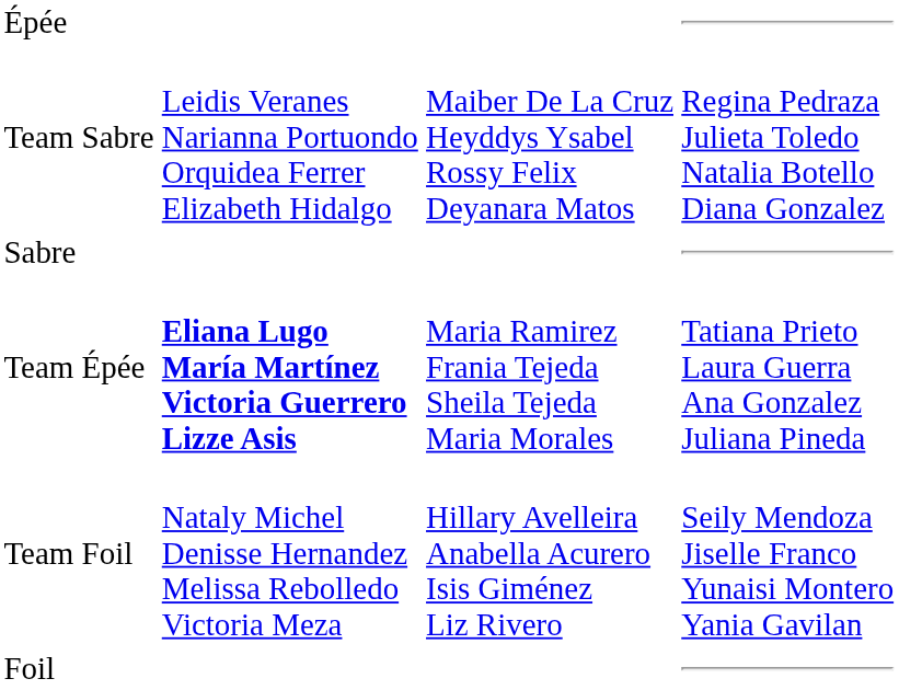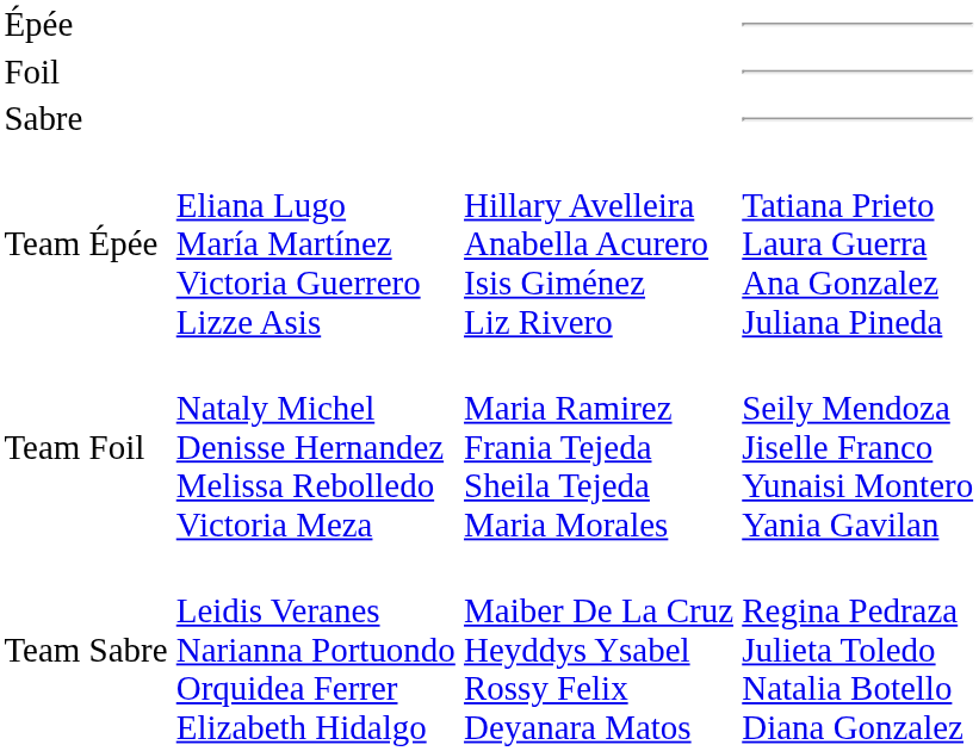rows swapped: Foil <-> Team Sabre
Team Épée | column 2: bold -> normal
Team Épée | column 3: Maria Ramirez Frania Tejeda Sheila Tejeda Maria Morales -> Hillary Avelleira Anabella Acurero Isis Giménez Liz Rivero
Team Foil | column 3: Hillary Avelleira Anabella Acurero Isis Giménez Liz Rivero -> Maria Ramirez Frania Tejeda Sheila Tejeda Maria Morales
